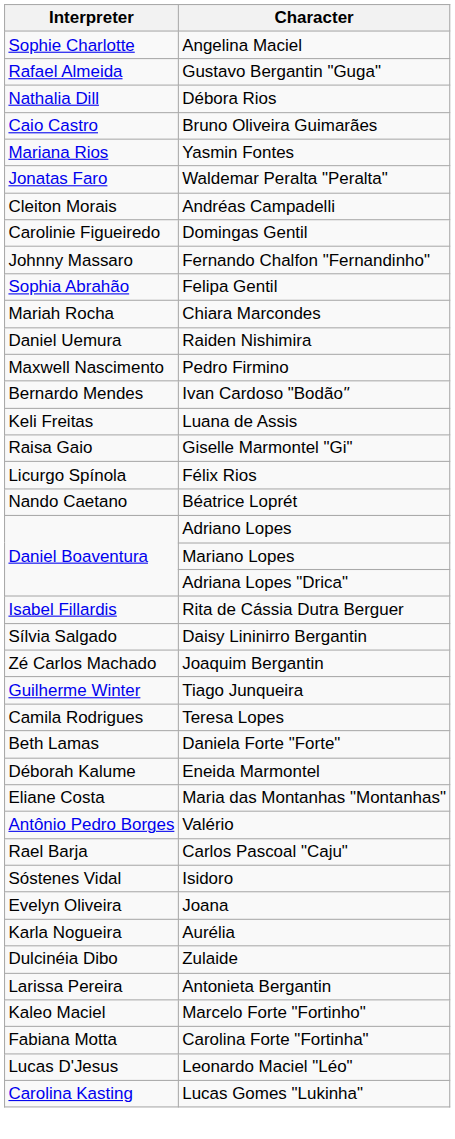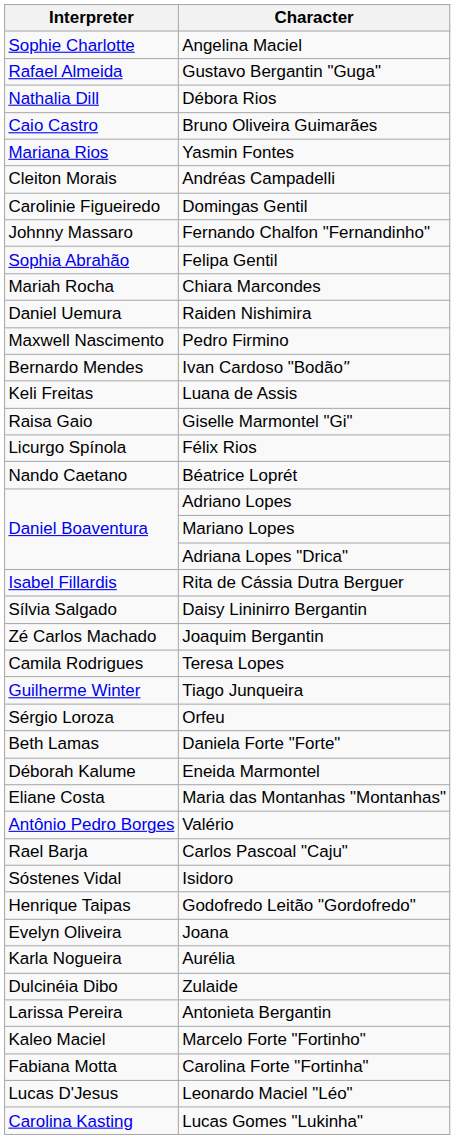- row: Jonatas Faro | Waldemar Peralta "Peralta"
rows swapped: Tiago Junqueira <-> Teresa Lopes
+ row: Sérgio Loroza | Orfeu
+ row: Henrique Taipas | Godofredo Leitão "Gordofredo"
